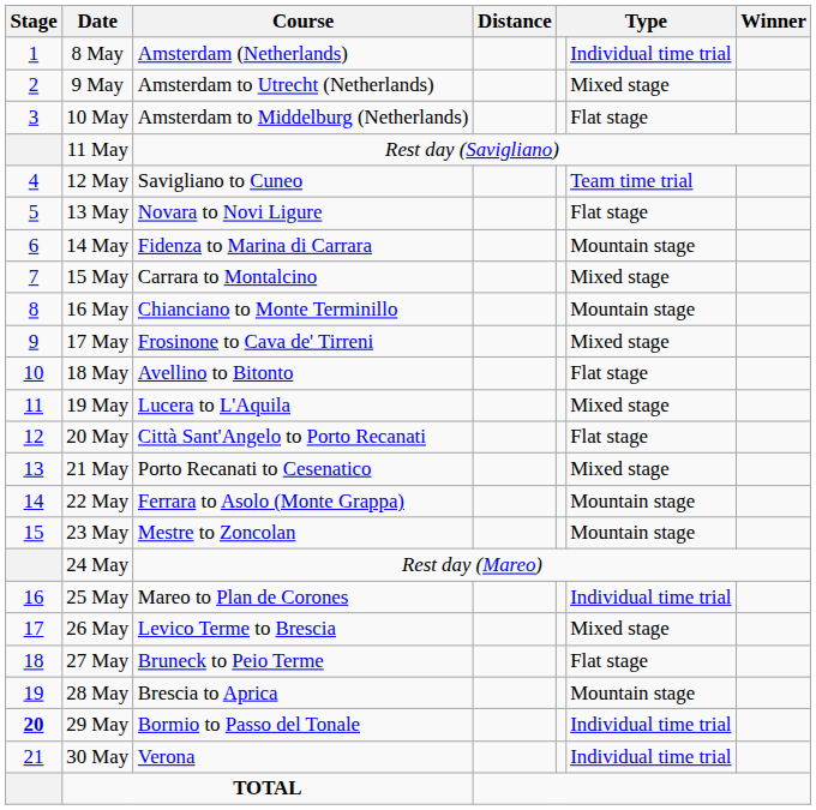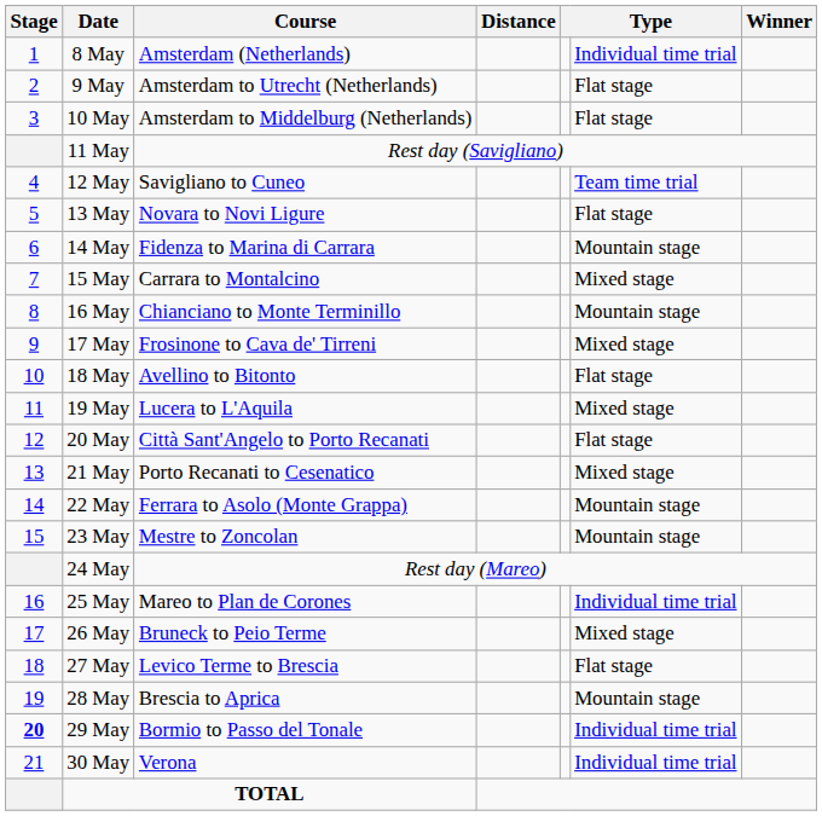9 May | column 6: Mixed stage -> Flat stage
26 May | Course: Levico Terme to Brescia -> Bruneck to Peio Terme
27 May | Course: Bruneck to Peio Terme -> Levico Terme to Brescia
